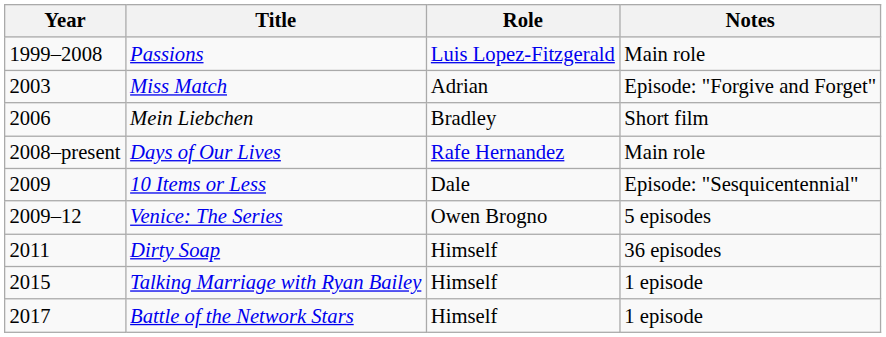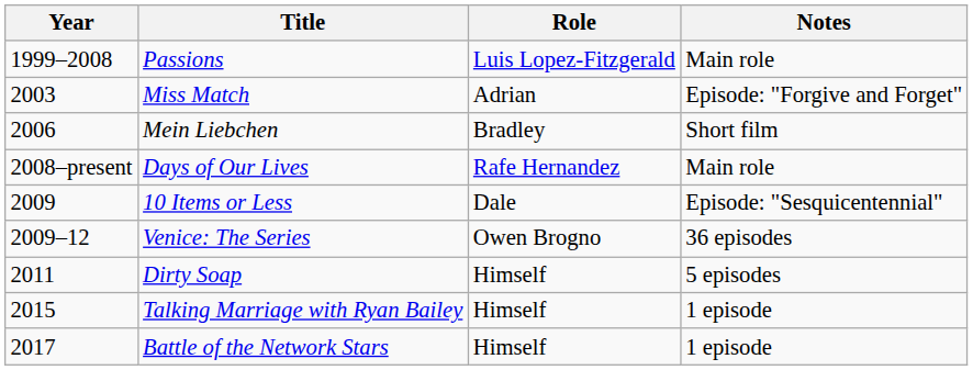Venice: The Series | Notes: 5 episodes -> 36 episodes
Dirty Soap | Notes: 36 episodes -> 5 episodes
